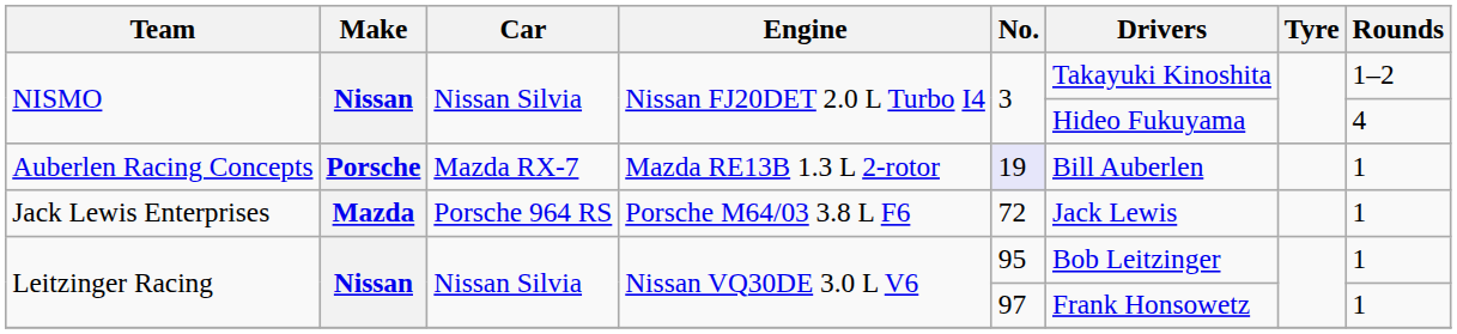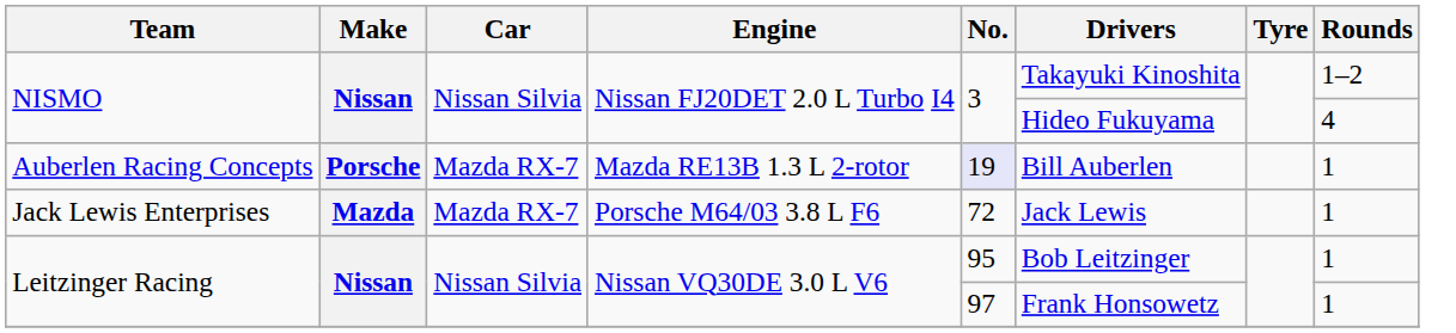Jack Lewis Enterprises | Car: Porsche 964 RS -> Mazda RX-7
